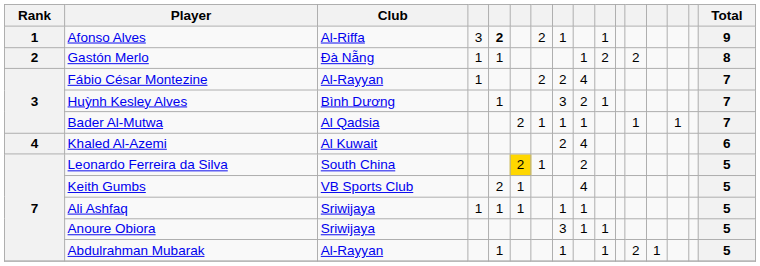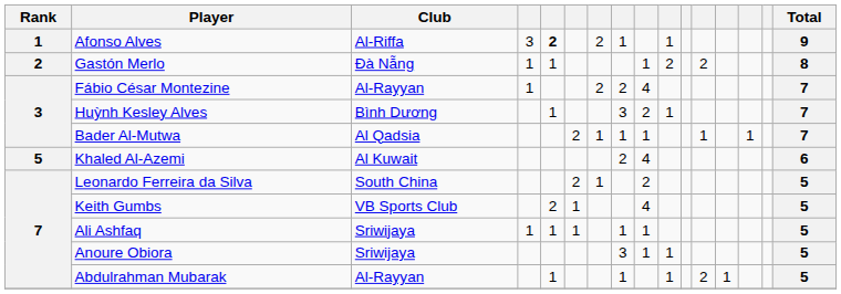Khaled Al-Azemi | Rank: 4 -> 5
Leonardo Ferreira da Silva | column 6: gold background -> no background
